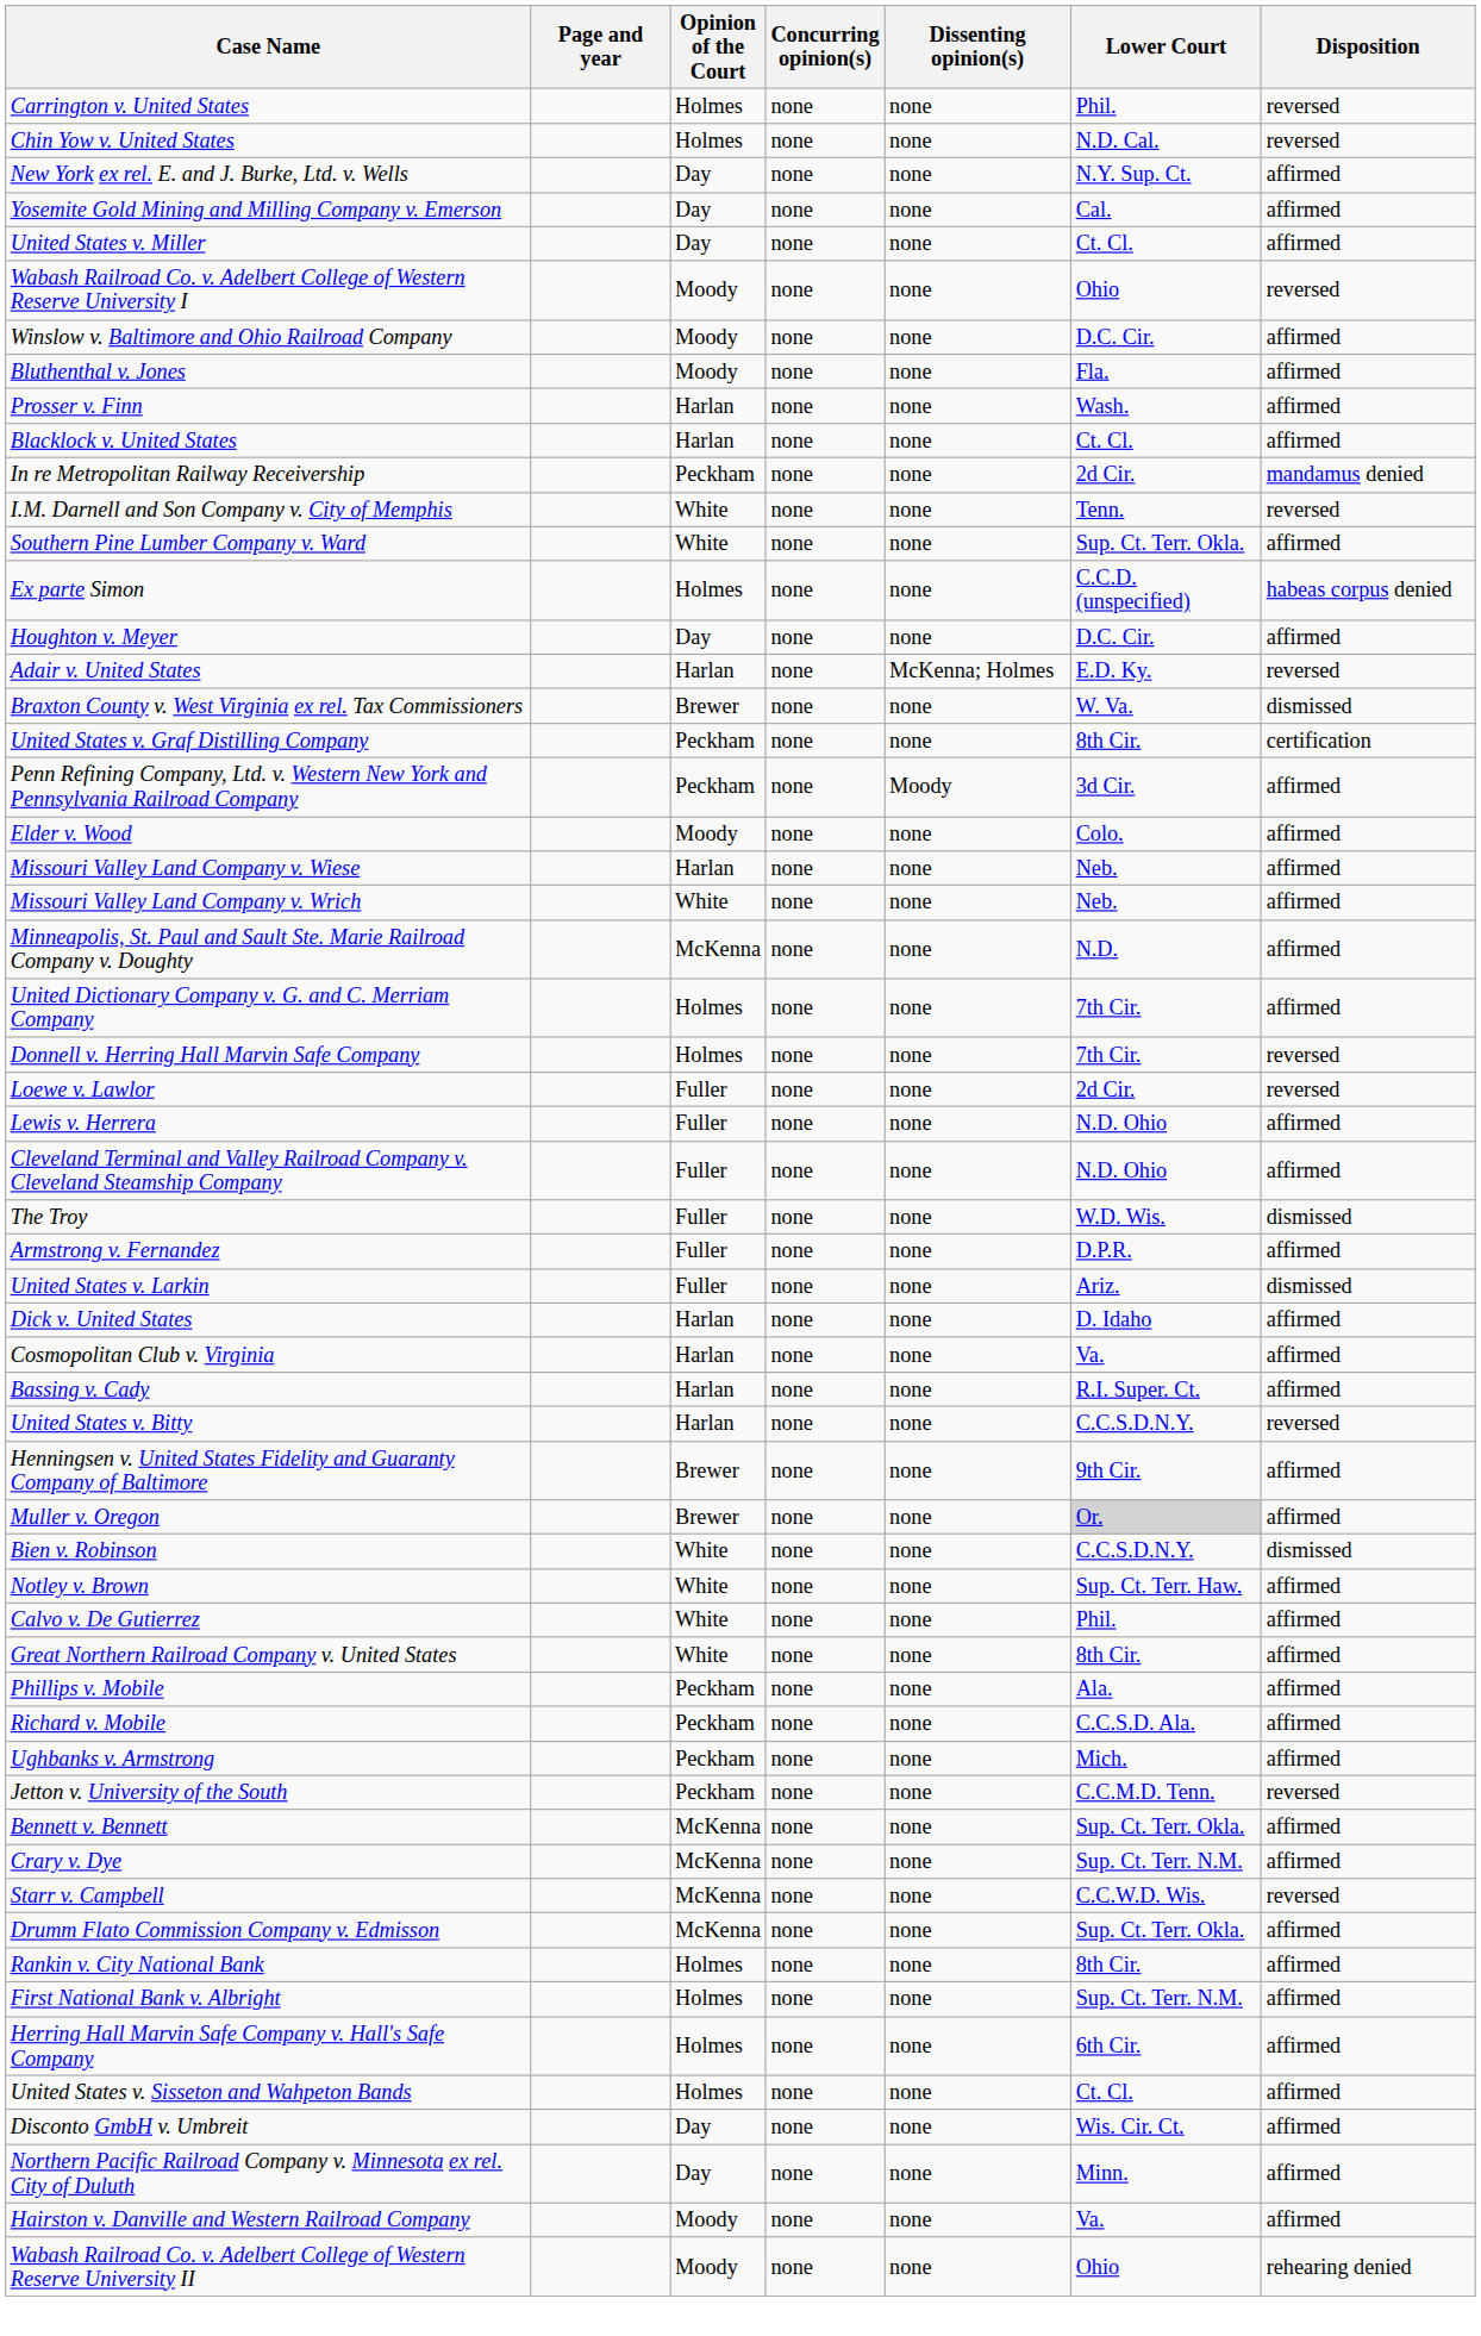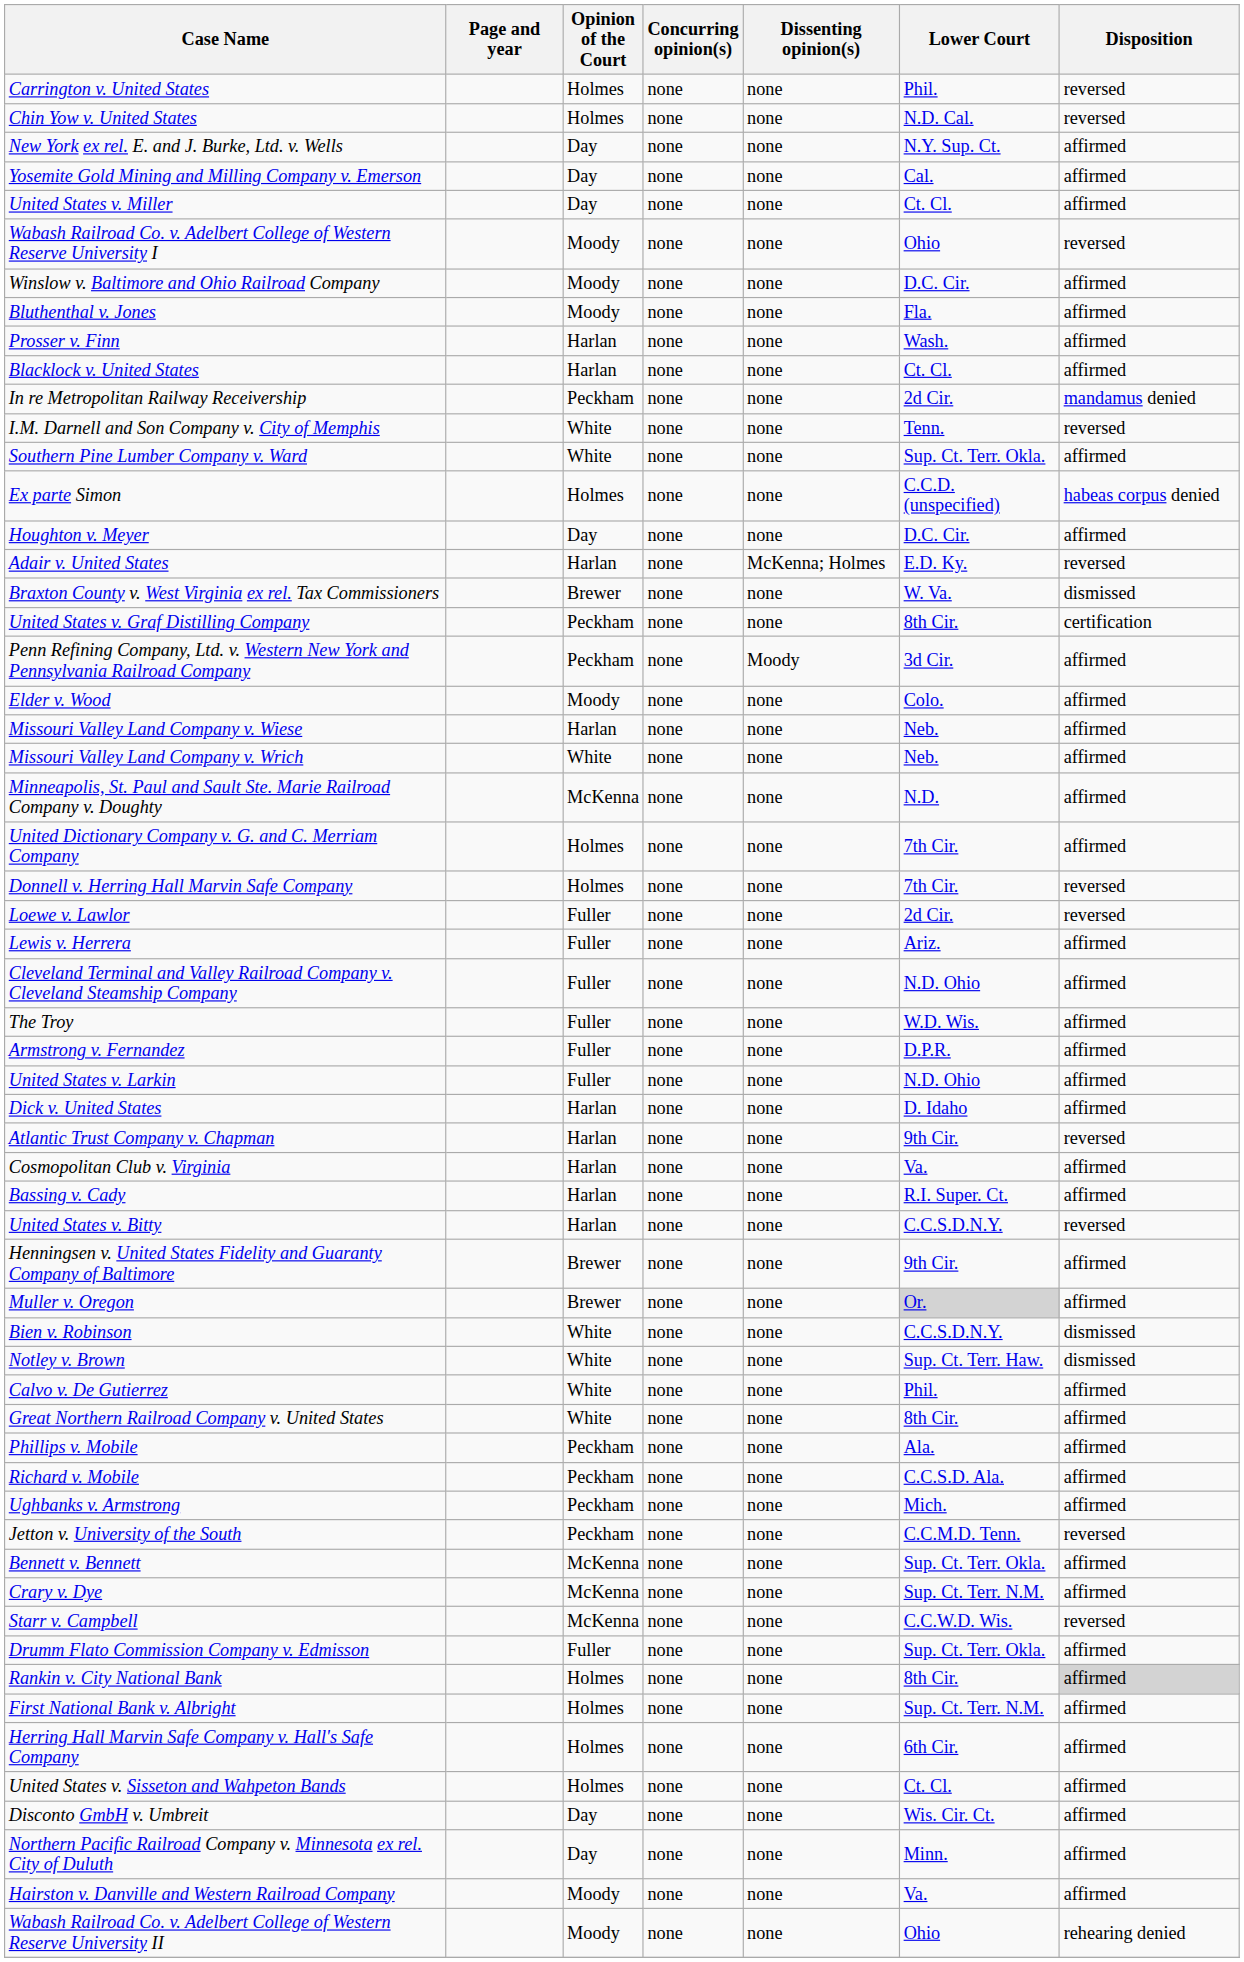Lewis v. Herrera | Lower Court: N.D. Ohio -> Ariz.
The Troy | Disposition: dismissed -> affirmed
United States v. Larkin | Lower Court: Ariz. -> N.D. Ohio
United States v. Larkin | Disposition: dismissed -> affirmed
+ row: Atlantic Trust Company v. Chapman | Harlan | none | none | 9th Cir. | reversed
Notley v. Brown | Disposition: affirmed -> dismissed
Drumm Flato Commission Company v. Edmisson | Opinion of the Court: McKenna -> Fuller
Rankin v. City National Bank | Disposition: no background -> lightgrey background
